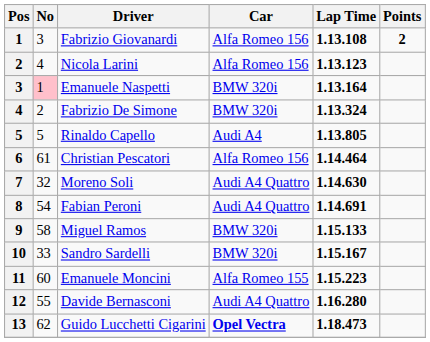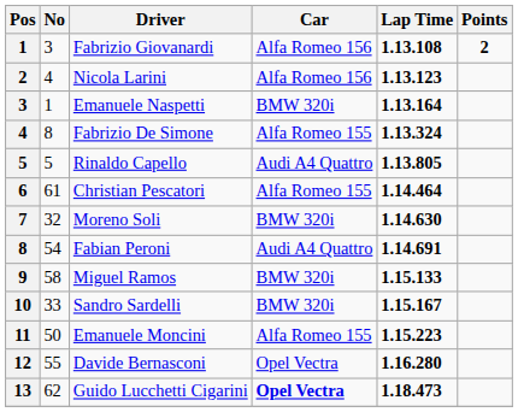Emanuele Naspetti | No: pink background -> no background
Fabrizio De Simone | No: 2 -> 8
Fabrizio De Simone | Car: BMW 320i -> Alfa Romeo 155
Rinaldo Capello | Car: Audi A4 -> Audi A4 Quattro
Christian Pescatori | Car: Alfa Romeo 156 -> Alfa Romeo 155
Moreno Soli | Car: Audi A4 Quattro -> BMW 320i
Emanuele Moncini | No: 60 -> 50
Davide Bernasconi | Car: Audi A4 Quattro -> Opel Vectra
